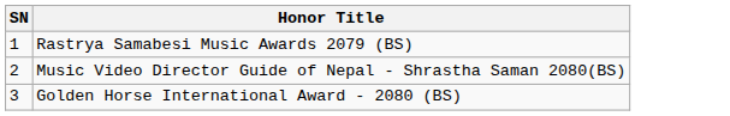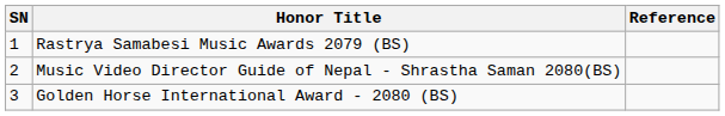+ column: Reference
